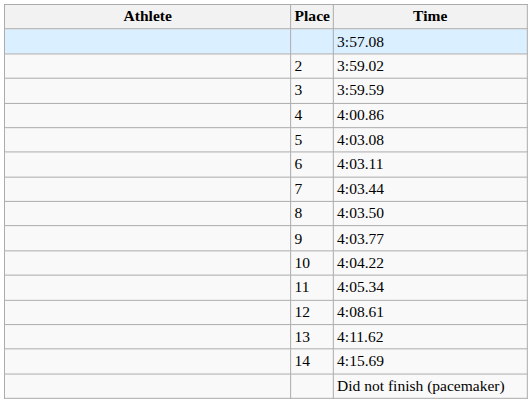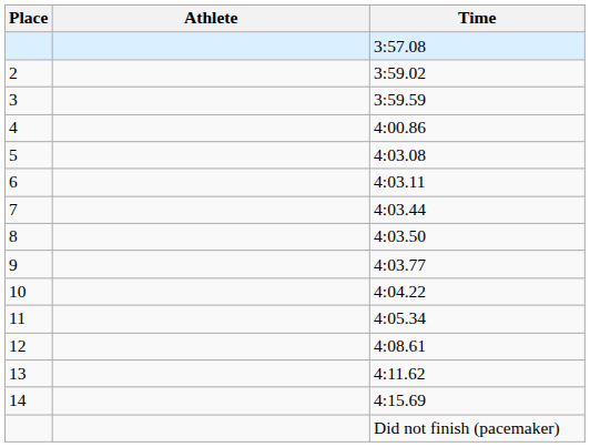columns swapped: Place <-> Athlete
